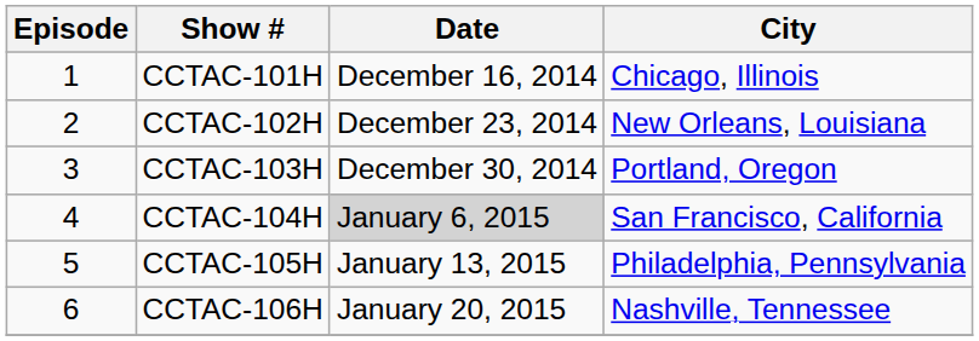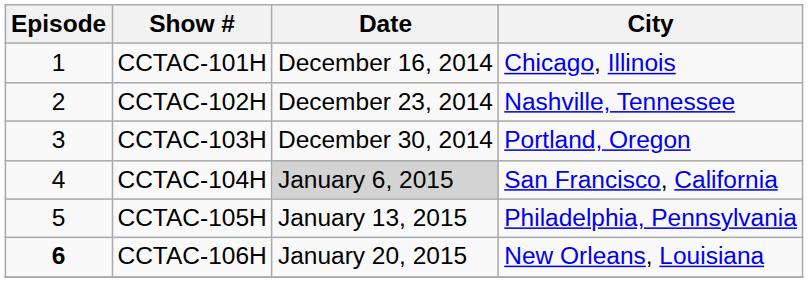CCTAC-102H | City: New Orleans, Louisiana -> Nashville, Tennessee
CCTAC-106H | Episode: normal -> bold
CCTAC-106H | City: Nashville, Tennessee -> New Orleans, Louisiana
